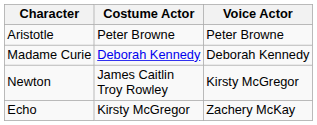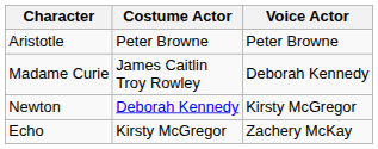Madame Curie | Costume Actor: Deborah Kennedy -> James Caitlin Troy Rowley
Newton | Costume Actor: James Caitlin Troy Rowley -> Deborah Kennedy
